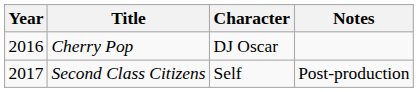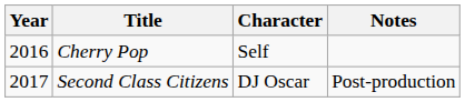Cherry Pop | Character: DJ Oscar -> Self
Second Class Citizens | Character: Self -> DJ Oscar
